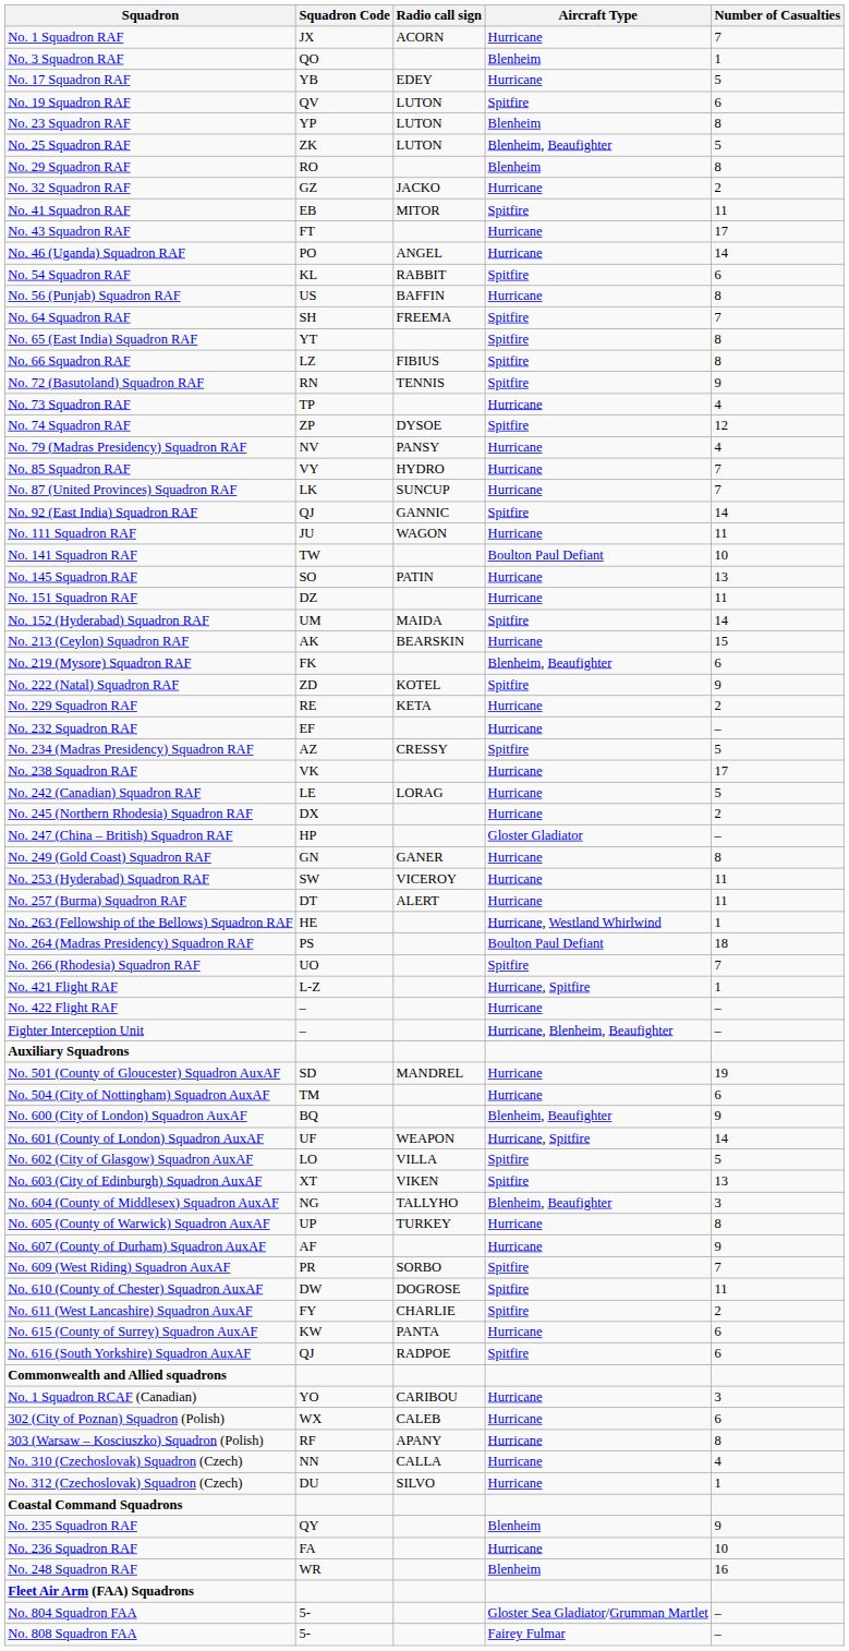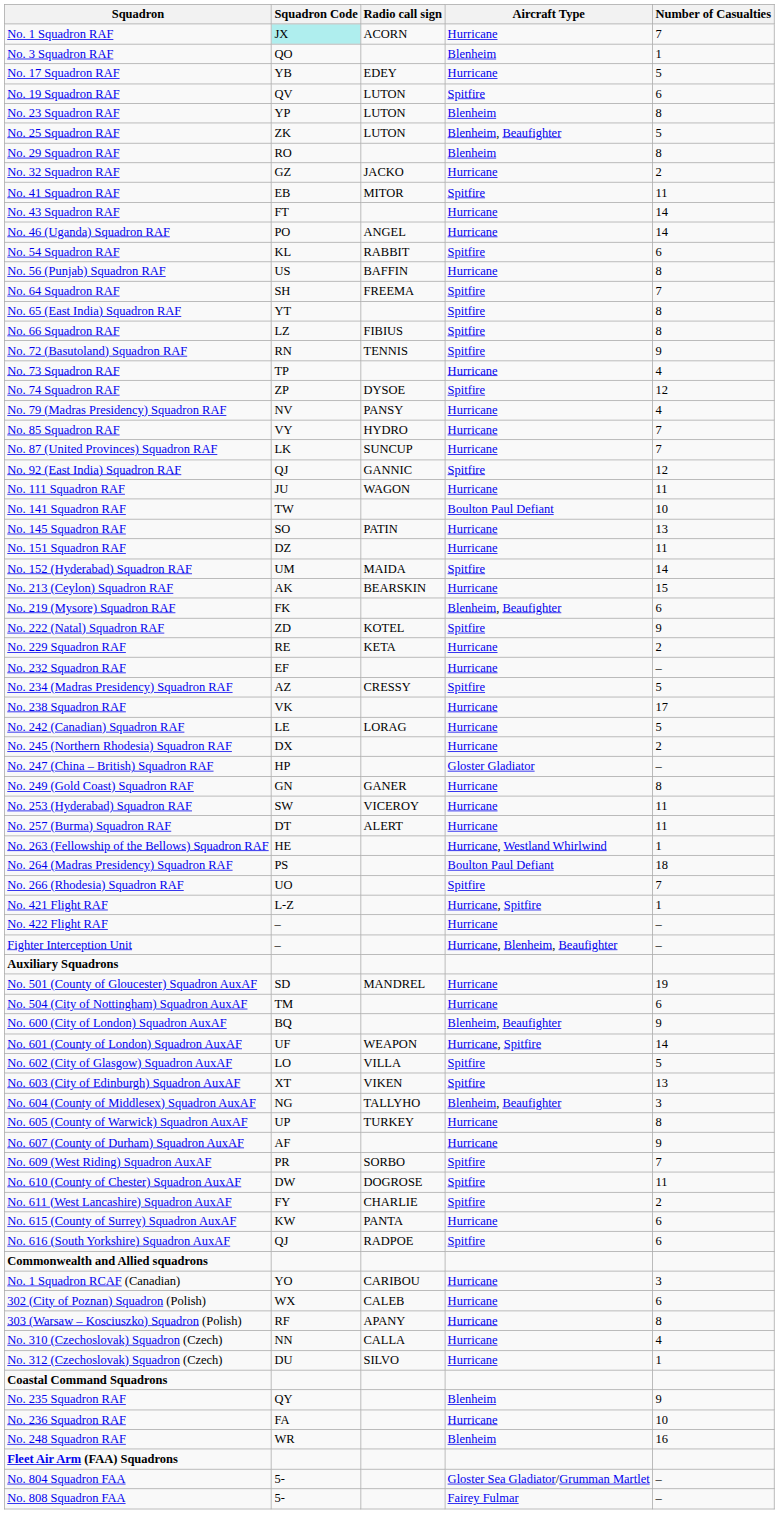No. 1 Squadron RAF | Squadron Code: no background -> paleturquoise background
No. 43 Squadron RAF | Number of Casualties: 17 -> 14
No. 92 (East India) Squadron RAF | Number of Casualties: 14 -> 12
